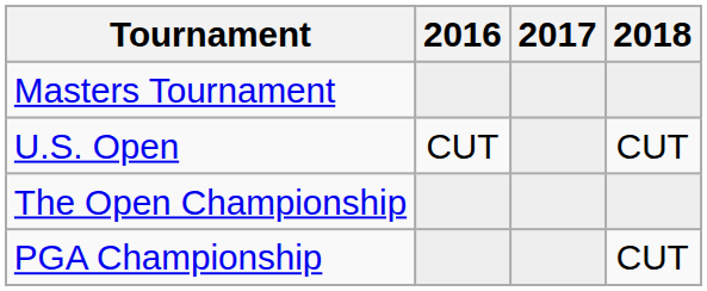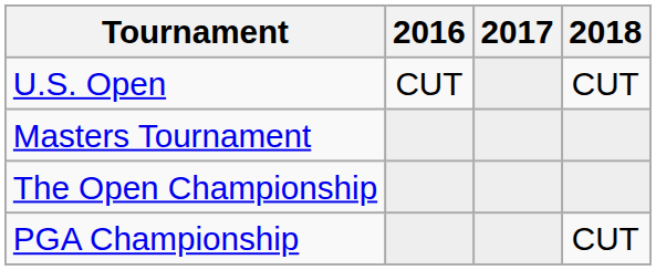rows swapped: Masters Tournament <-> U.S. Open
